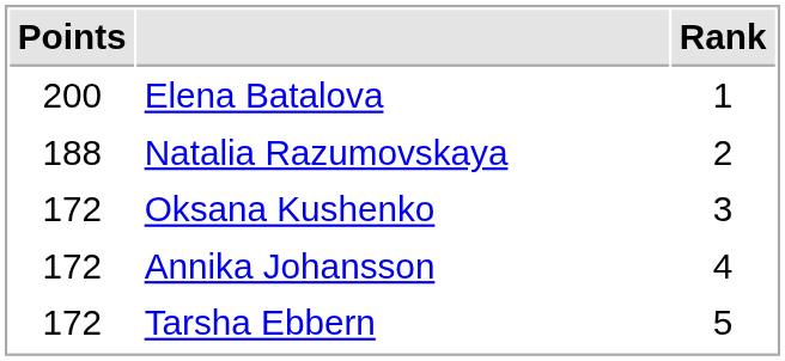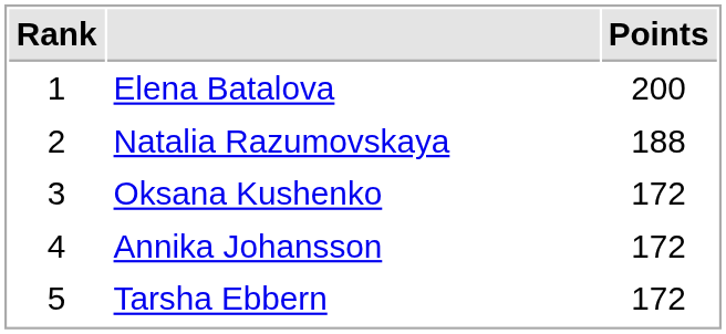columns swapped: Rank <-> Points
